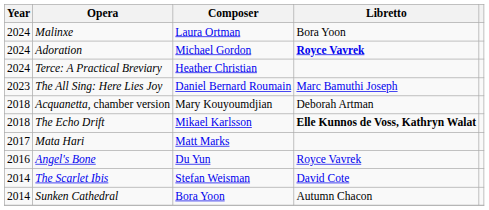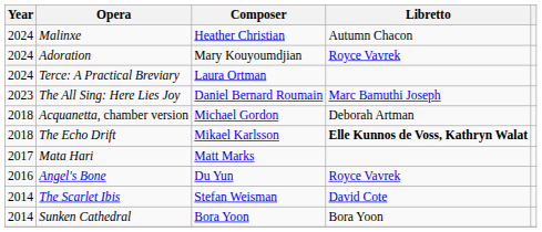Malinxe | Composer: Laura Ortman -> Heather Christian
Malinxe | Libretto: Bora Yoon -> Autumn Chacon
Adoration | Composer: Michael Gordon -> Mary Kouyoumdjian
Adoration | Libretto: bold -> normal
Terce: A Practical Breviary | Composer: Heather Christian -> Laura Ortman
Acquanetta, chamber version | Composer: Mary Kouyoumdjian -> Michael Gordon
Sunken Cathedral | Libretto: Autumn Chacon -> Bora Yoon
